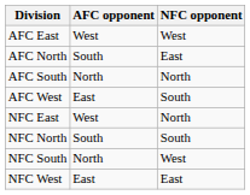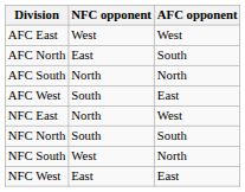columns swapped: AFC opponent <-> NFC opponent
